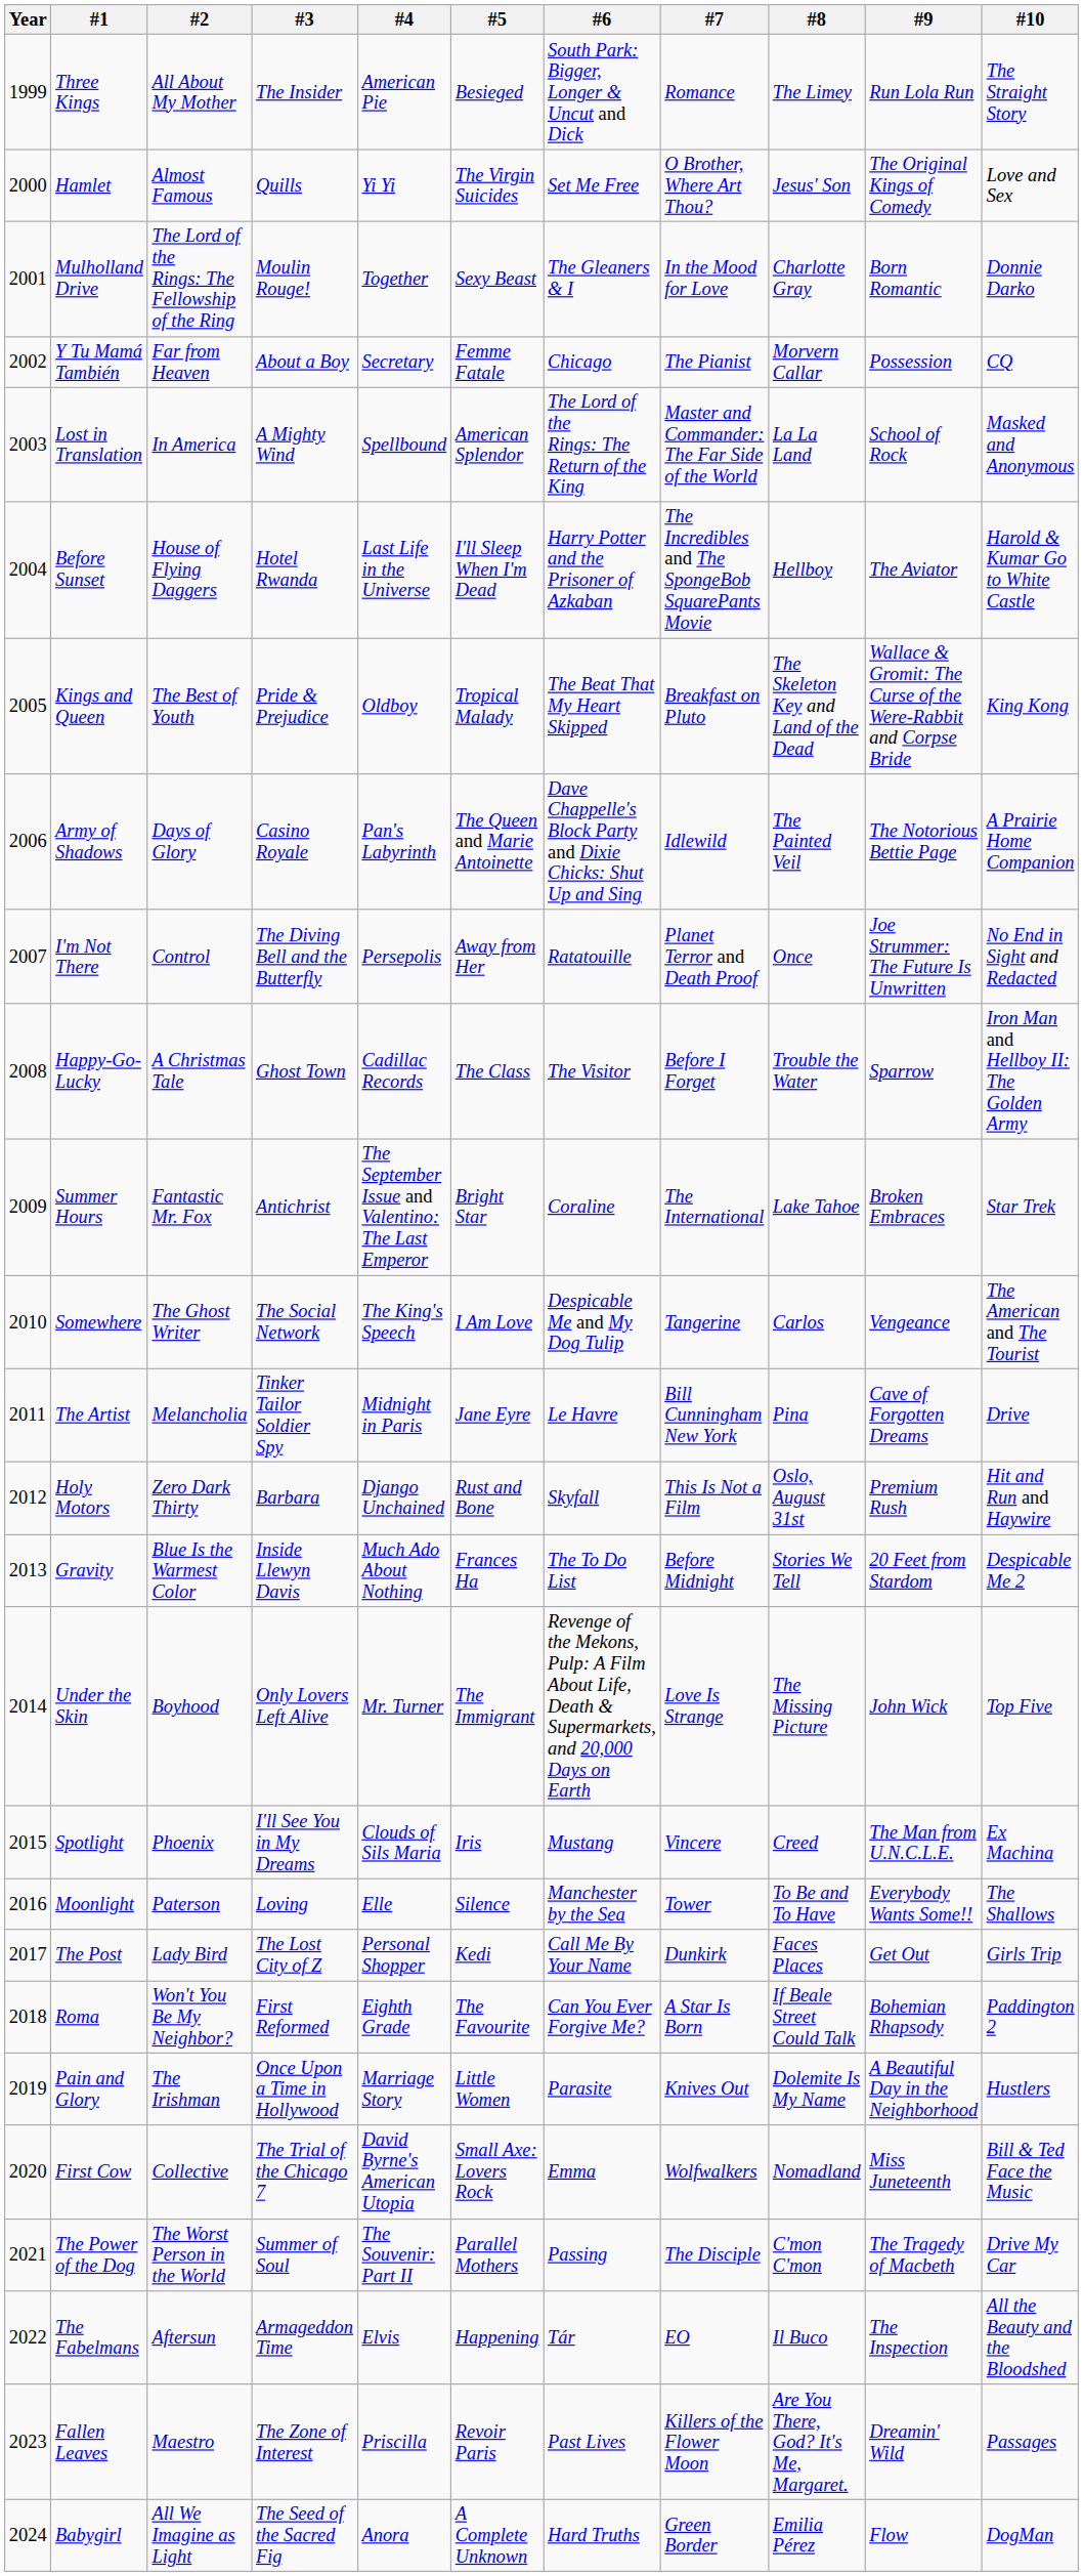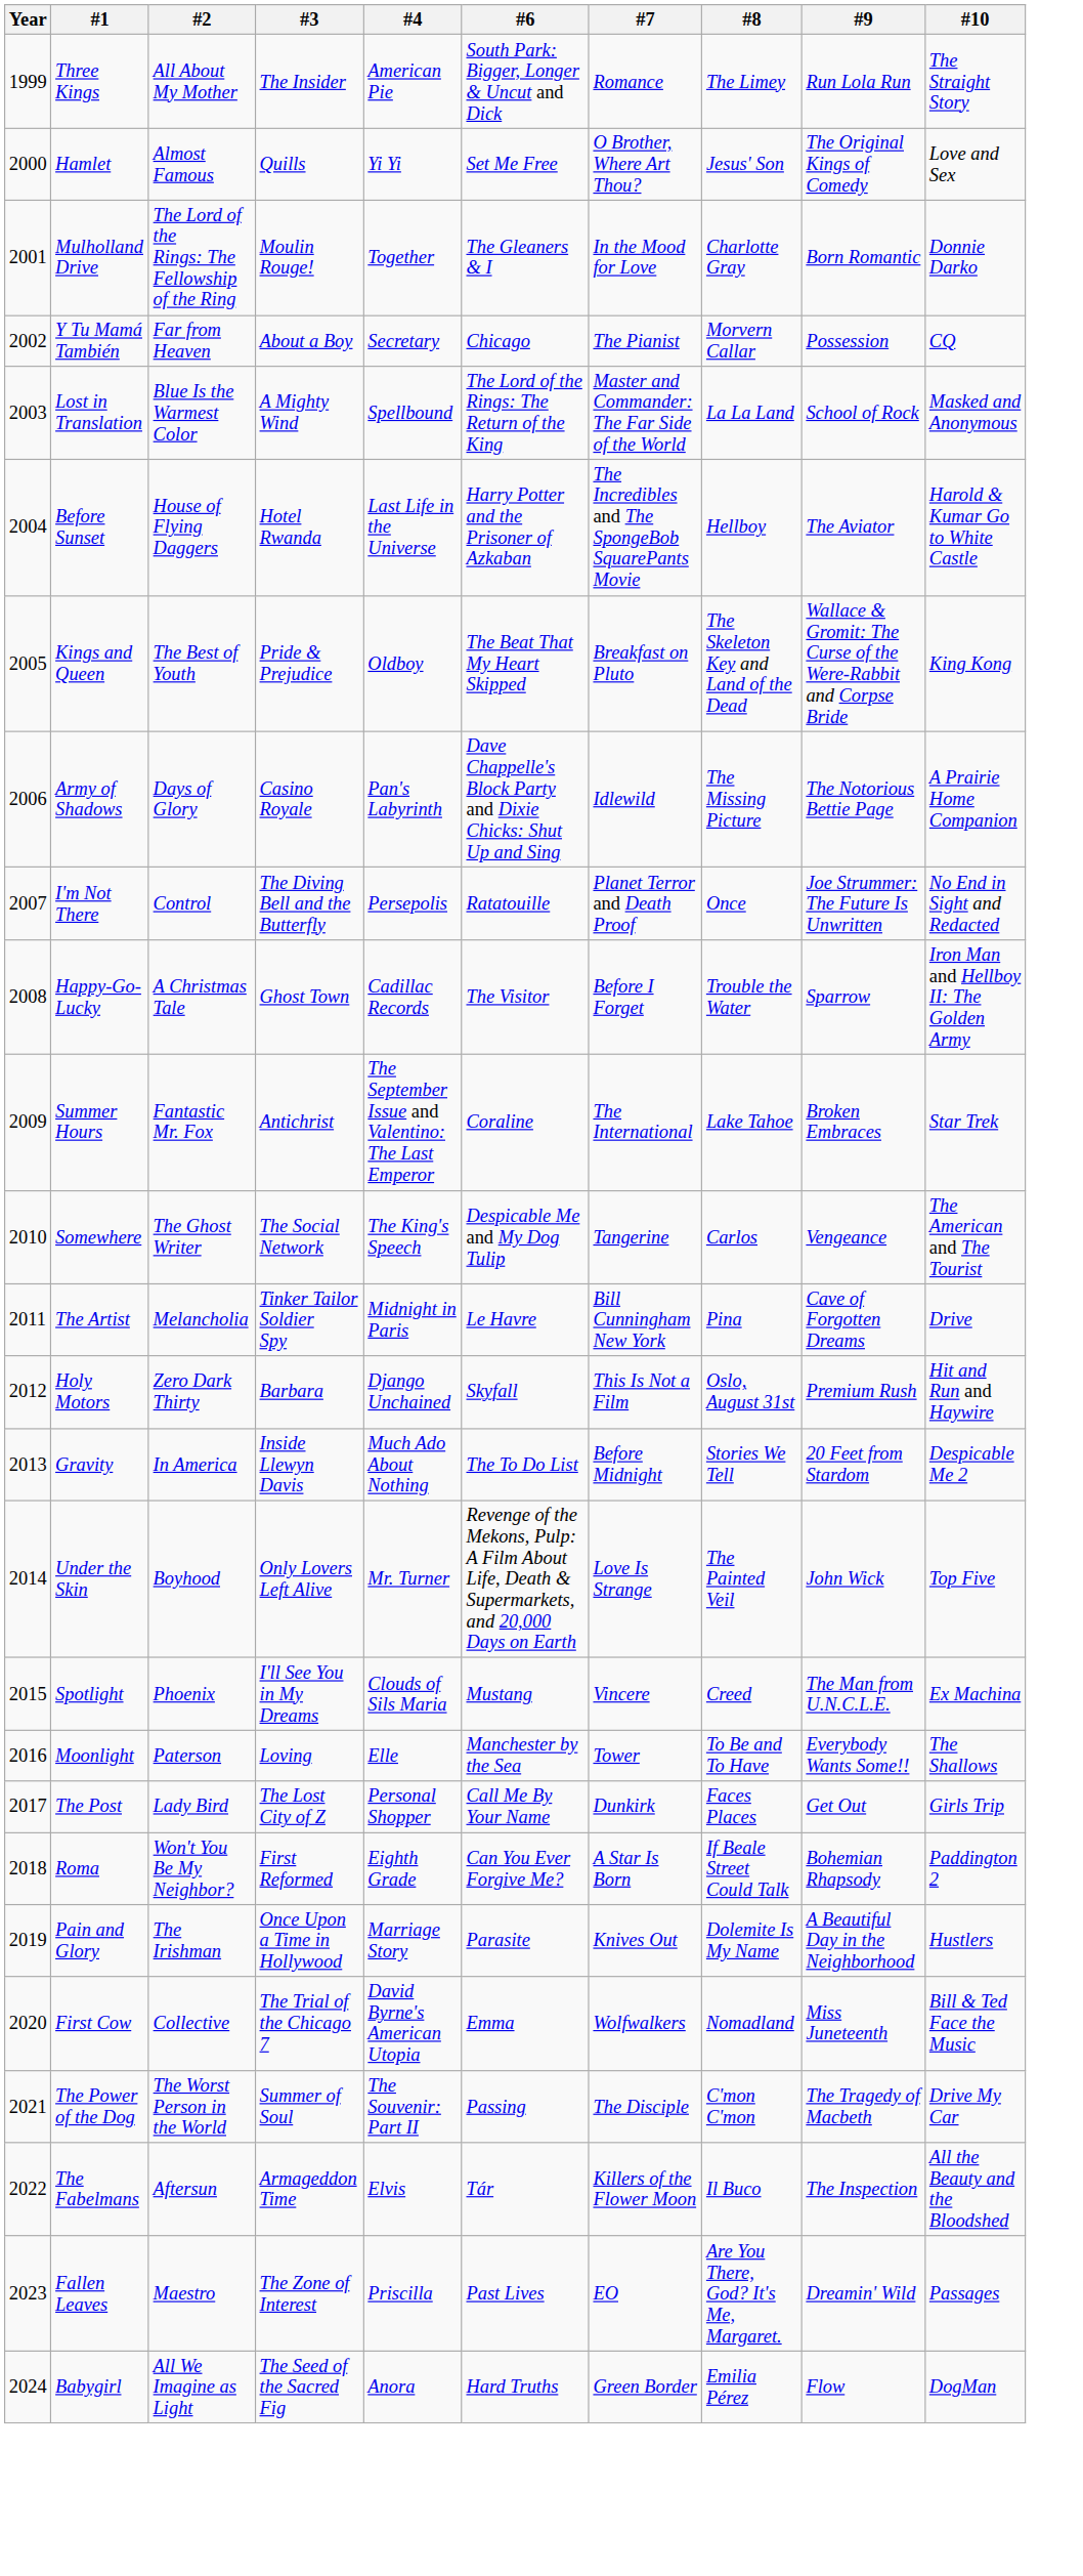- column: #5 | Besieged | The Virgin Suicides | Sexy Beast | Femme Fatale | American Splendor | I'll Sleep When I'm Dead | Tropical Malady | The Queen and Marie Antoinette | Away from Her | The Class | Bright Star | I Am Love | Jane Eyre | Rust and Bone | Frances Ha | The Immigrant | Iris | Silence | Kedi | The Favourite | Little Women | Small Axe: Lovers Rock | Parallel Mothers | Happening | Revoir Paris | A Complete Unknown
Lost in Translation | #2: In America -> Blue Is the Warmest Color
Army of Shadows | #8: The Painted Veil -> The Missing Picture
Gravity | #2: Blue Is the Warmest Color -> In America
Under the Skin | #8: The Missing Picture -> The Painted Veil
The Fabelmans | #7: EO -> Killers of the Flower Moon
Fallen Leaves | #7: Killers of the Flower Moon -> EO
